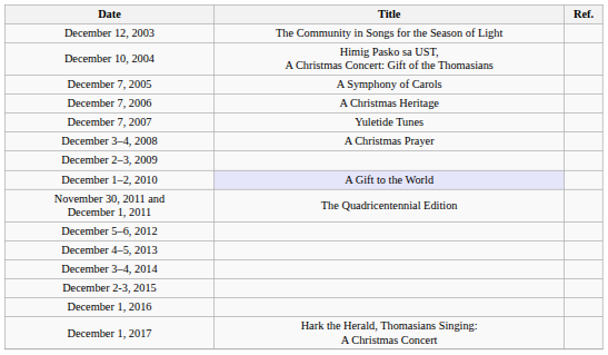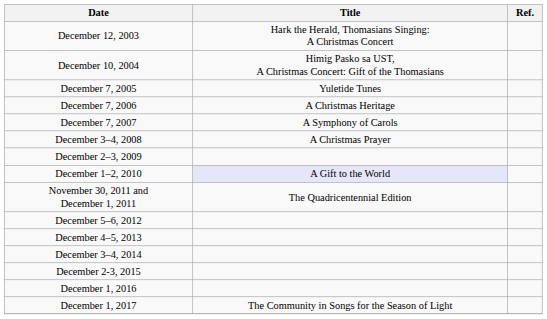December 12, 2003 | Title: The Community in Songs for the Season of Light -> Hark the Herald, Thomasians Singing: A Christmas Concert
December 7, 2005 | Title: A Symphony of Carols -> Yuletide Tunes
December 7, 2007 | Title: Yuletide Tunes -> A Symphony of Carols
December 1, 2017 | Title: Hark the Herald, Thomasians Singing: A Christmas Concert -> The Community in Songs for the Season of Light
